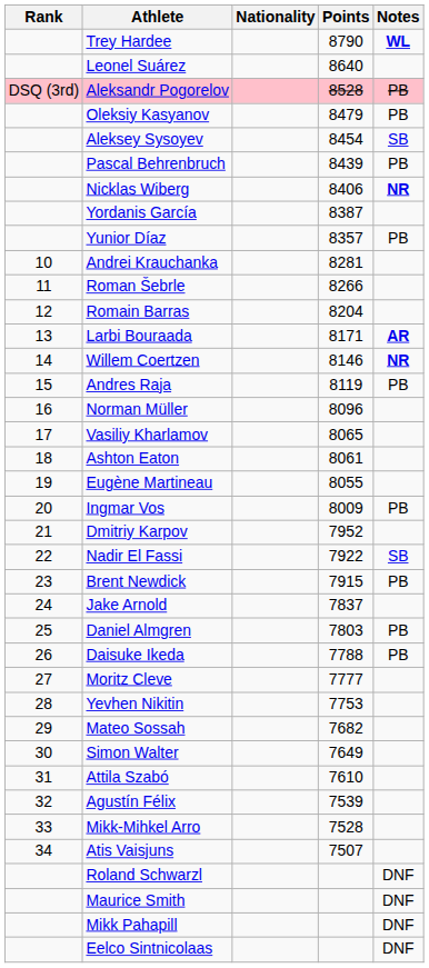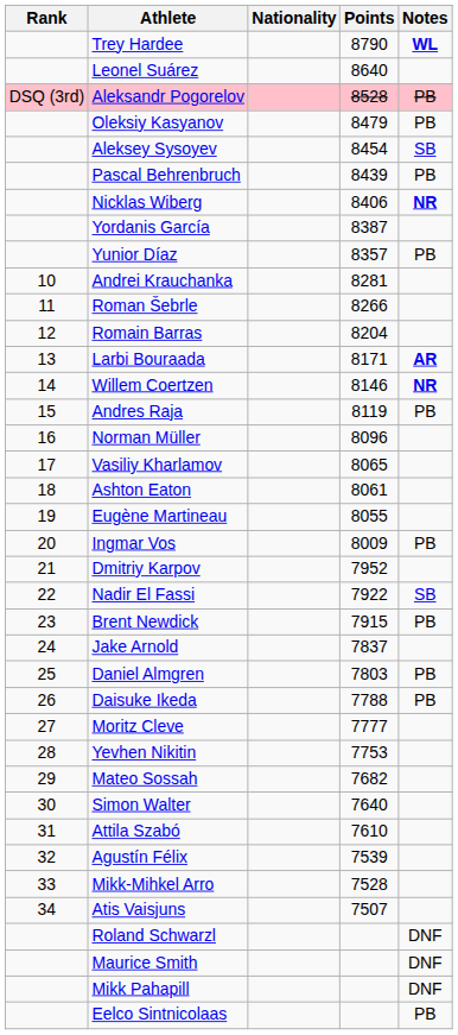Simon Walter | Points: 7649 -> 7640
Eelco Sintnicolaas | Notes: DNF -> PB
